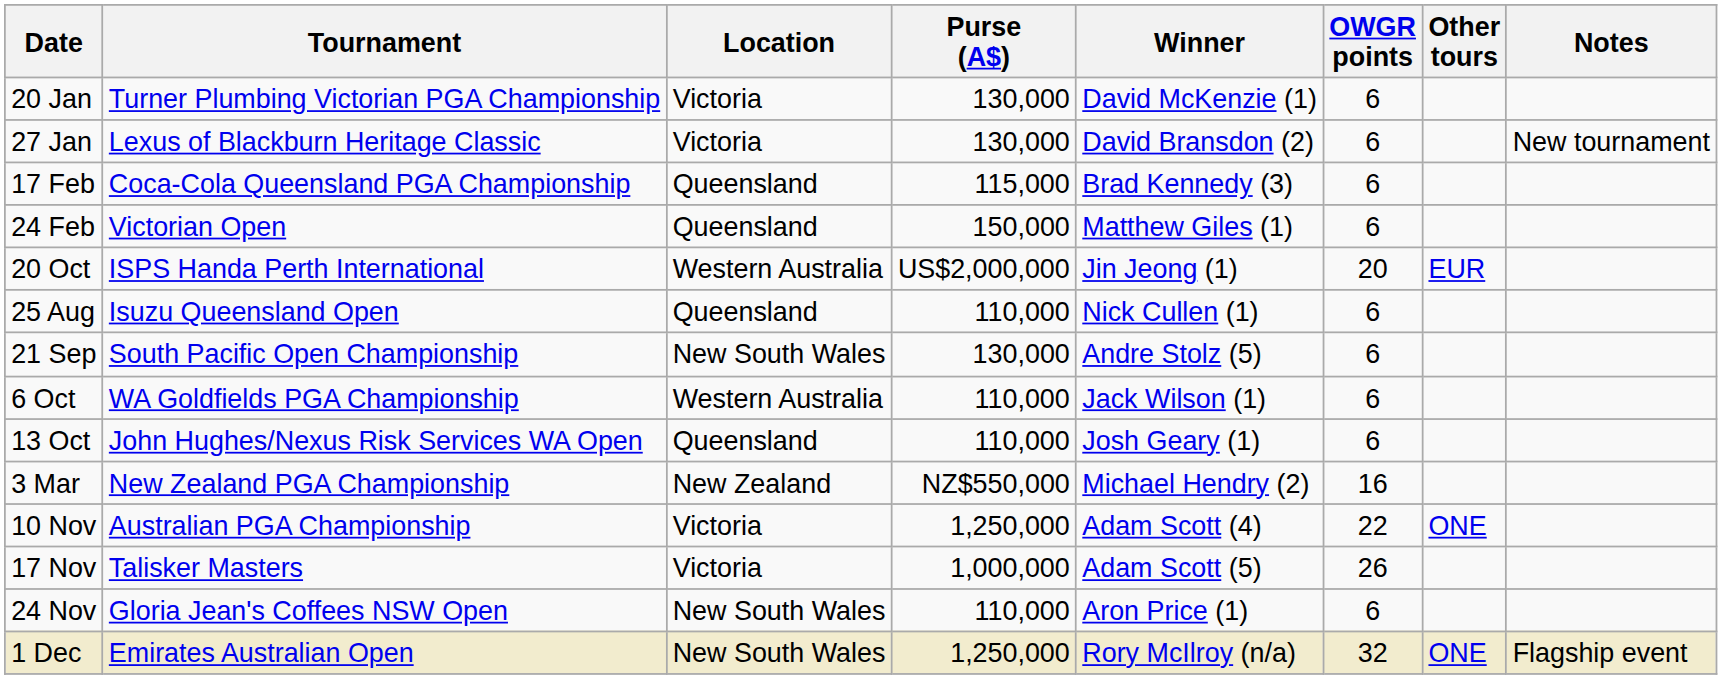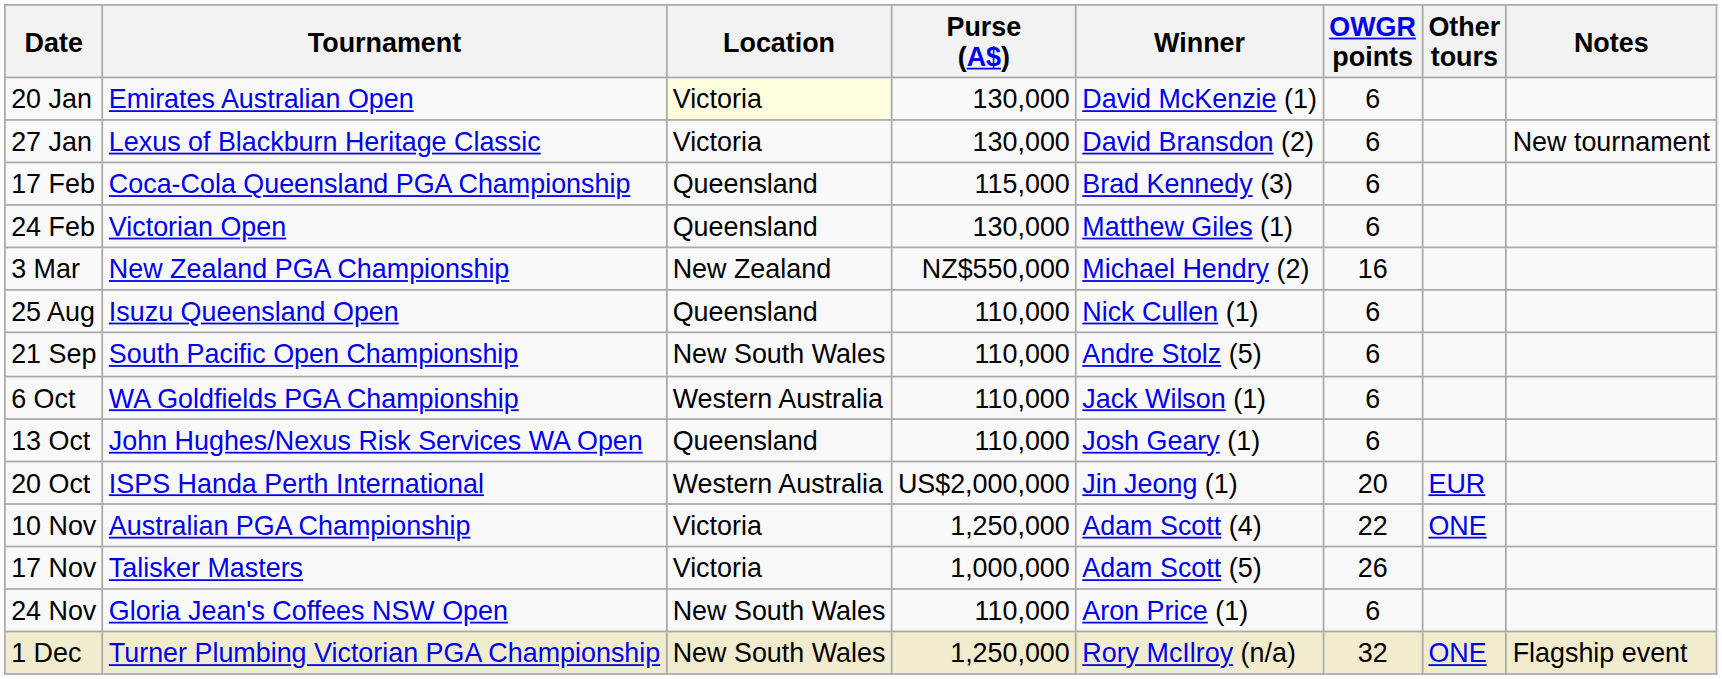20 Jan | Tournament: Turner Plumbing Victorian PGA Championship -> Emirates Australian Open
20 Jan | Location: no background -> lightyellow background
24 Feb | Purse (A$): 150,000 -> 130,000
rows swapped: 3 Mar <-> 20 Oct
21 Sep | Purse (A$): 130,000 -> 110,000
1 Dec | Tournament: Emirates Australian Open -> Turner Plumbing Victorian PGA Championship
